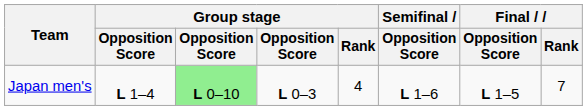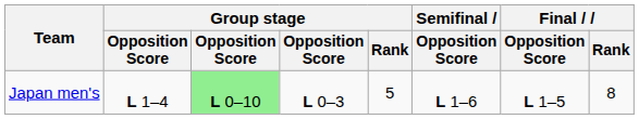Japan men's | Group stage / Rank: 4 -> 5
Japan men's | Final / Rank: 7 -> 8
